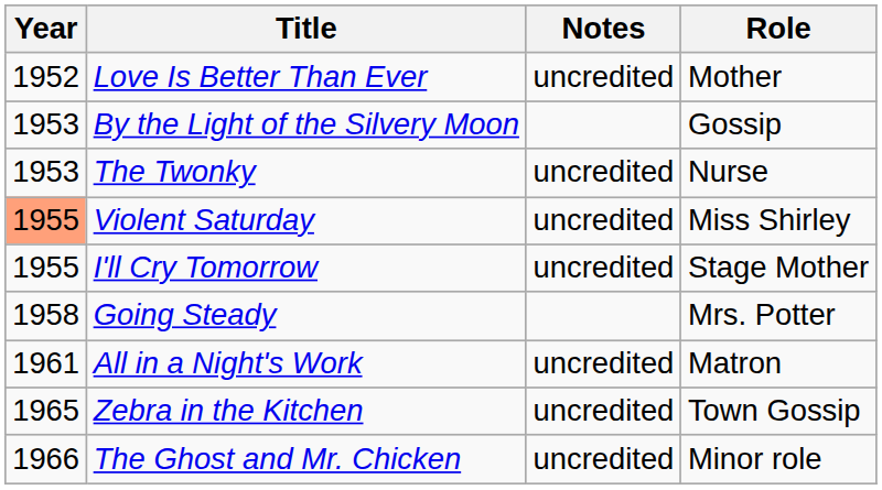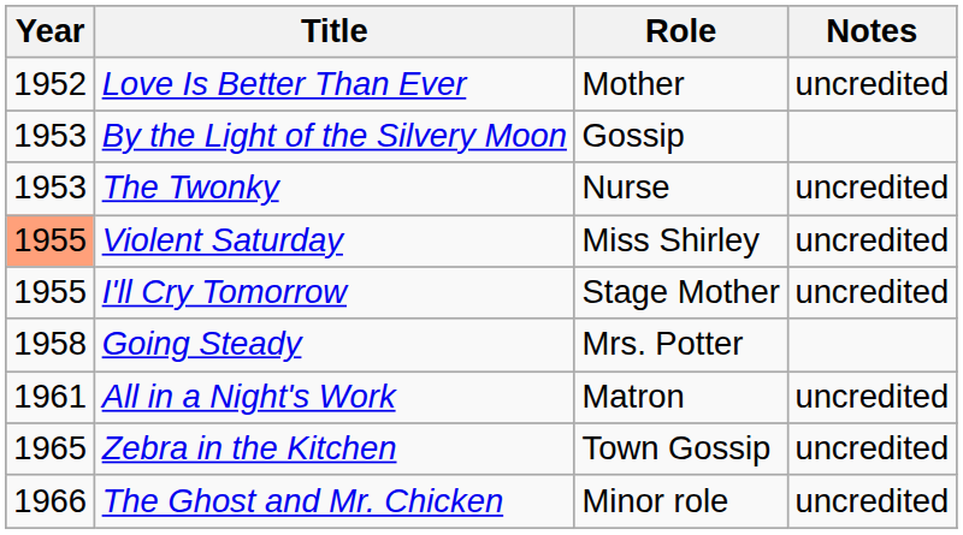columns swapped: Role <-> Notes
